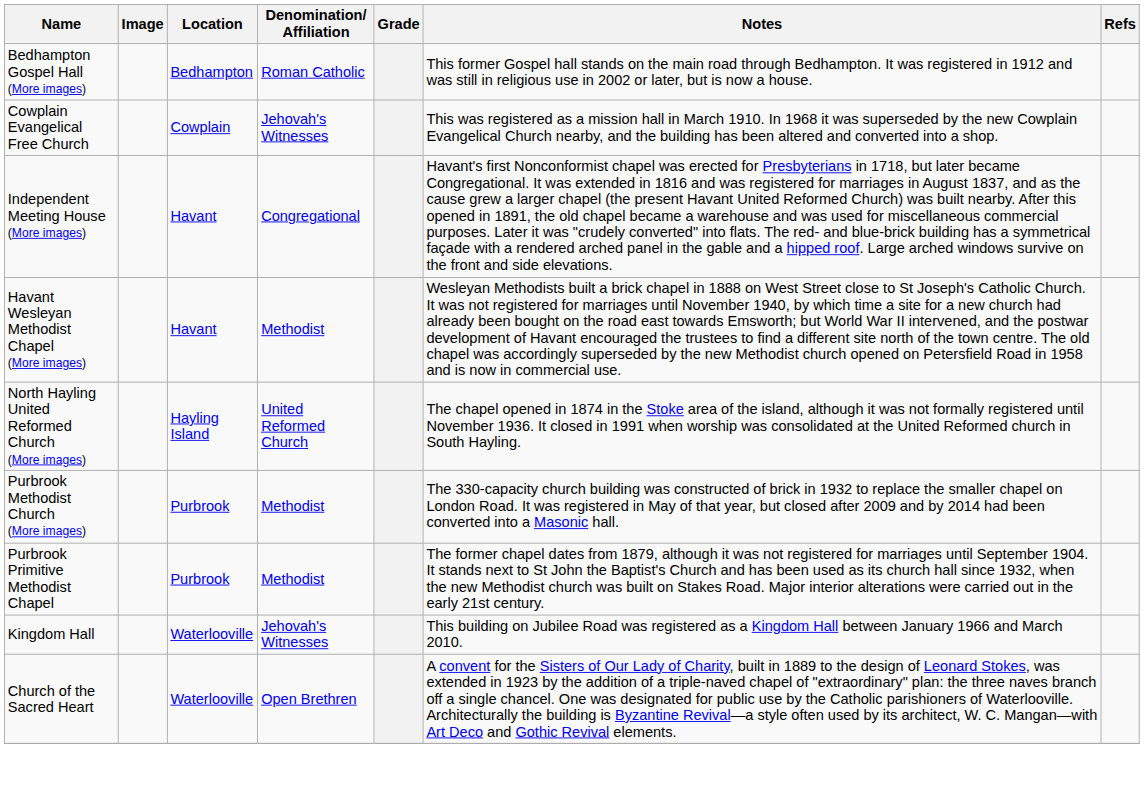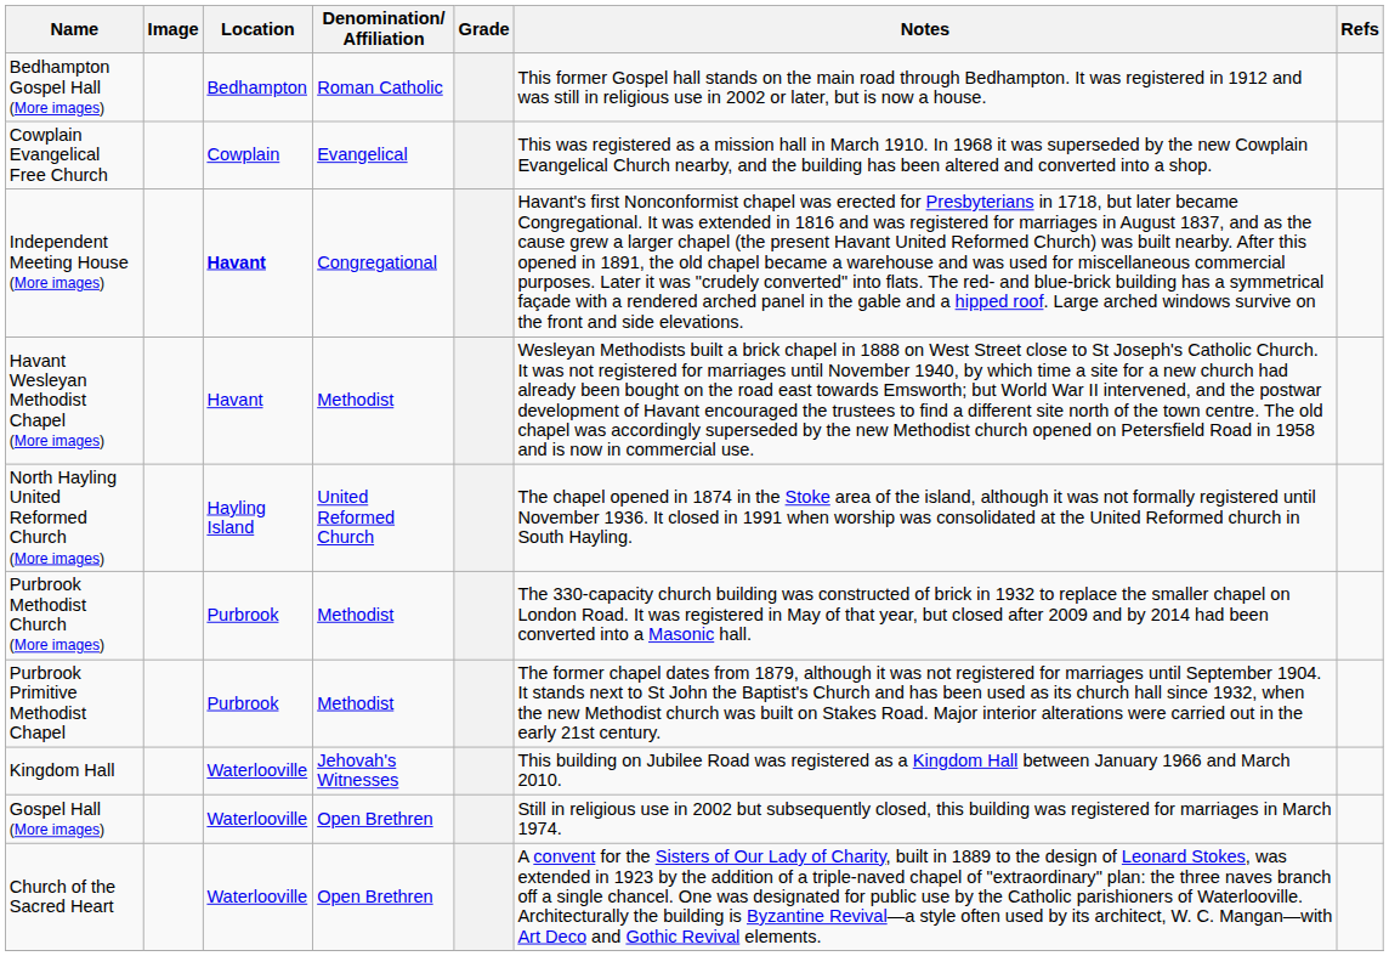Cowplain Evangelical Free Church | Denomination/ Affiliation: Jehovah's Witnesses -> Evangelical
Independent Meeting House (More images) | Location: normal -> bold
+ row: Gospel Hall (More images) | Waterlooville | Open Brethren | Still in religious use in 2002 but subsequently closed, this building was registered for marriages in March 1974.
